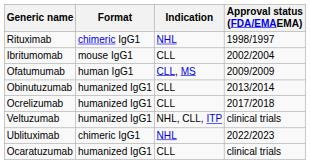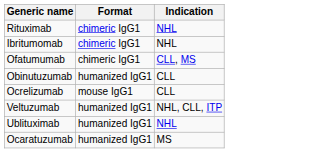- column: Approval status (FDA/EMAEMA) | 1998/1997 | 2002/2004 | 2009/2009 | 2013/2014 | 2017/2018 | clinical trials | 2022/2023 | clinical trials
Ibritumomab | Format: mouse IgG1 -> chimeric IgG1
Ibritumomab | Indication: CLL -> NHL
Ofatumumab | Format: human IgG1 -> chimeric IgG1
Ocrelizumab | Format: humanized IgG1 -> mouse IgG1
Ublituximab | Format: chimeric IgG1 -> humanized IgG1
Ocaratuzumab | Indication: CLL -> MS
